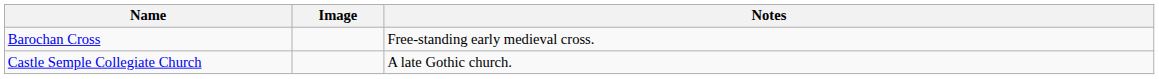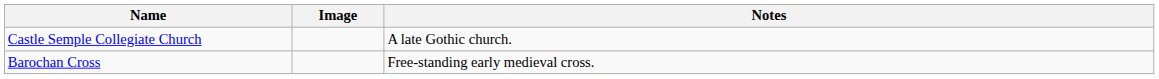rows swapped: Barochan Cross <-> Castle Semple Collegiate Church
